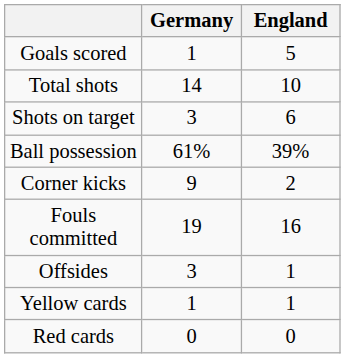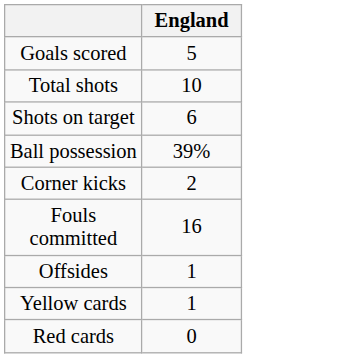- column: Germany | 1 | 14 | 3 | 61% | 9 | 19 | 3 | 1 | 0
